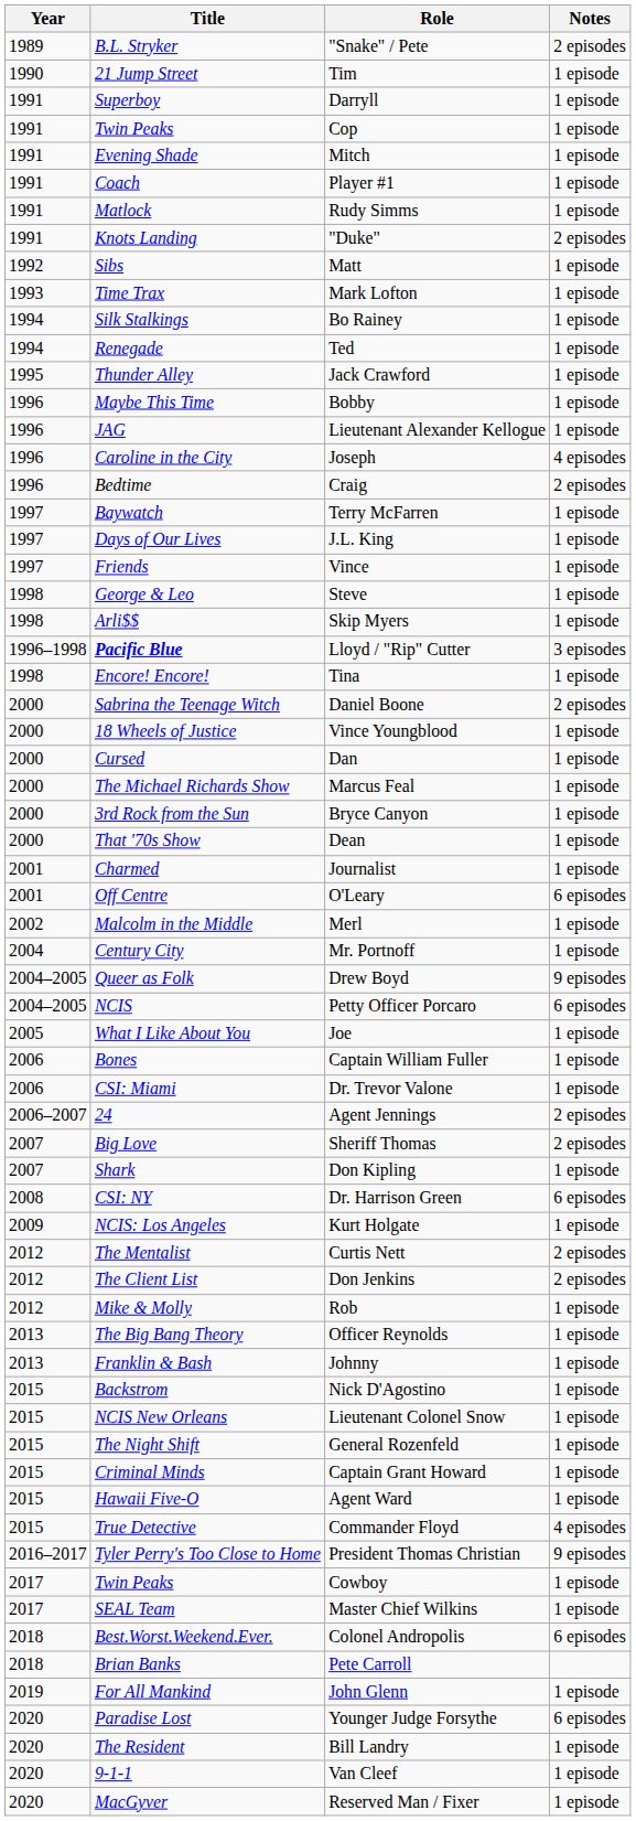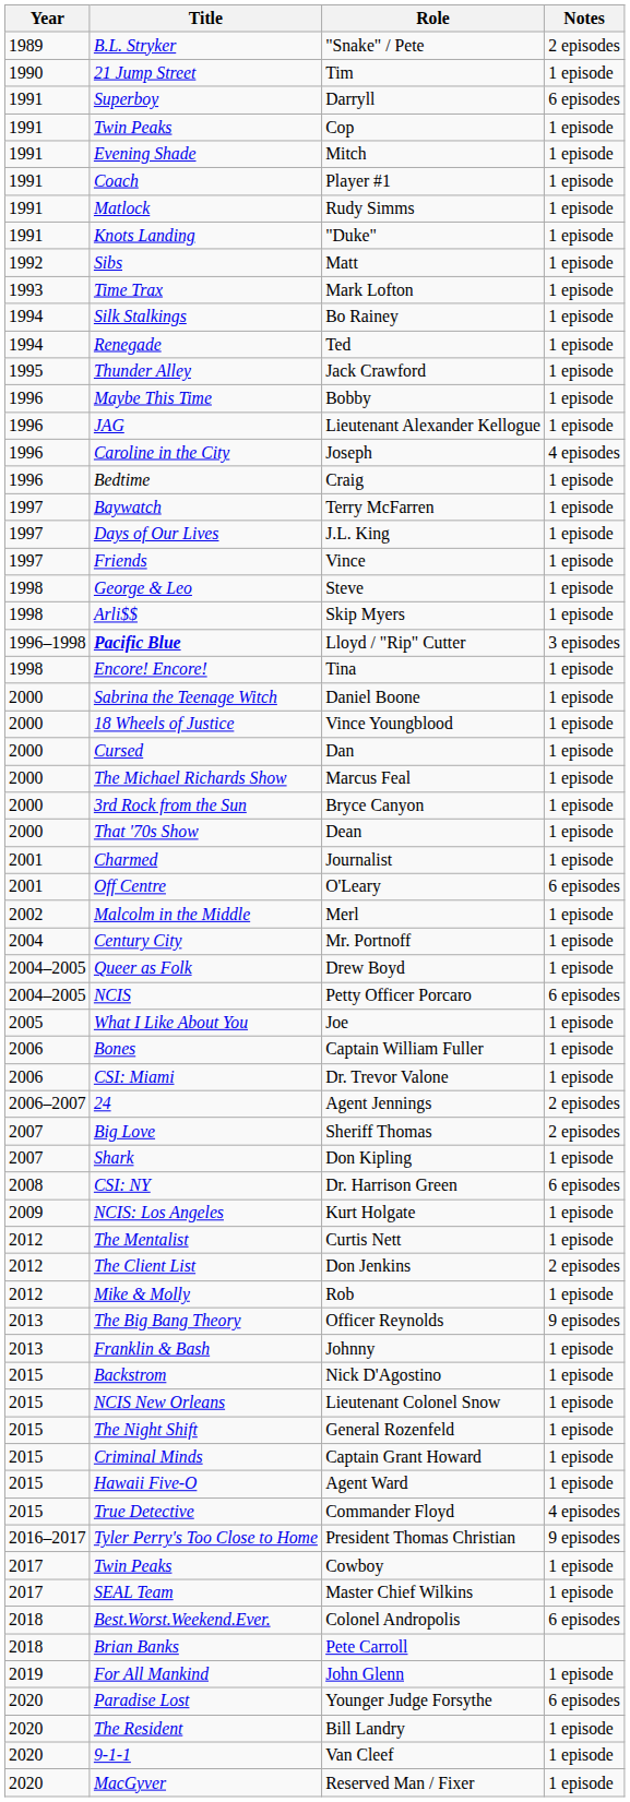Darryll | Notes: 1 episode -> 6 episodes
"Duke" | Notes: 2 episodes -> 1 episode
Craig | Notes: 2 episodes -> 1 episode
Daniel Boone | Notes: 2 episodes -> 1 episode
Drew Boyd | Notes: 9 episodes -> 1 episode
Curtis Nett | Notes: 2 episodes -> 1 episode
Officer Reynolds | Notes: 1 episode -> 9 episodes
